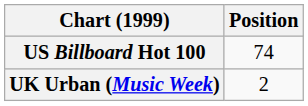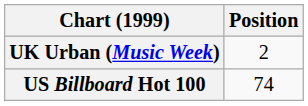rows swapped: UK Urban (Music Week) <-> US Billboard Hot 100
